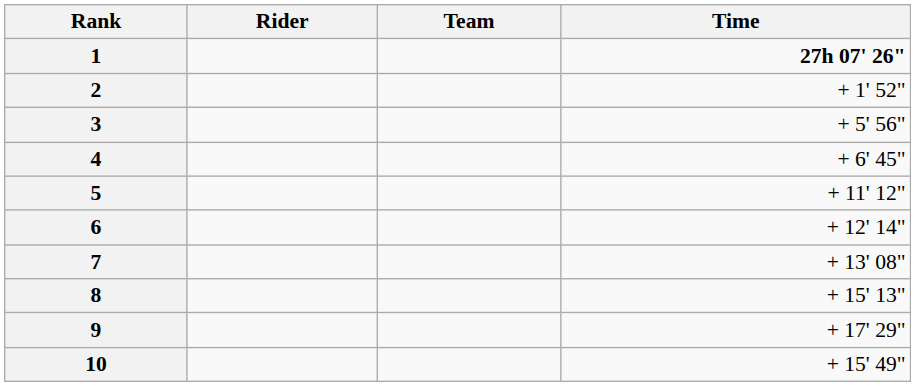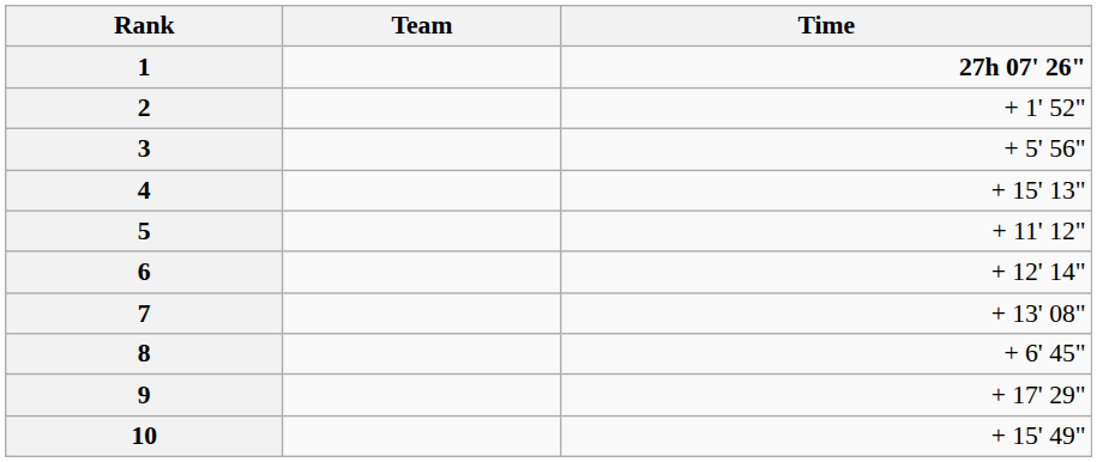- column: Rider
4 | Time: + 6' 45" -> + 15' 13"
8 | Time: + 15' 13" -> + 6' 45"
